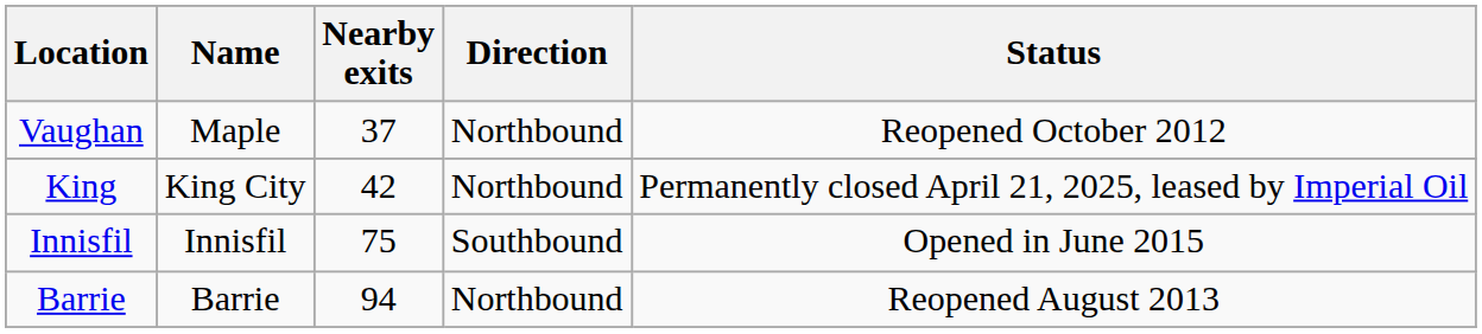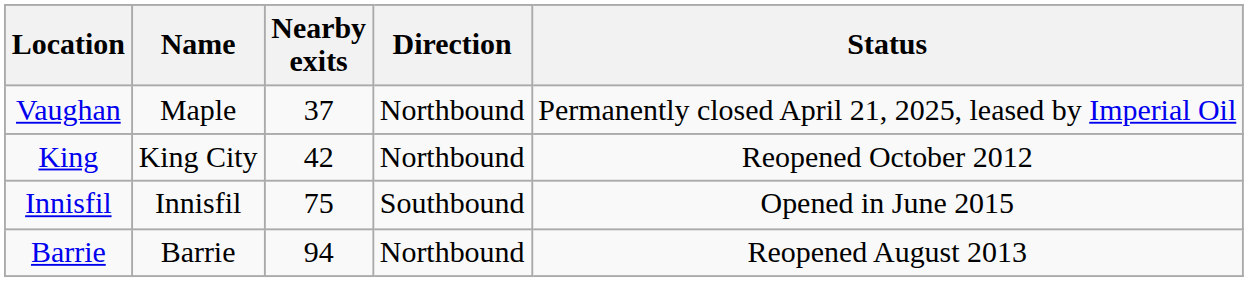Vaughan | Status: Reopened October 2012 -> Permanently closed April 21, 2025, leased by Imperial Oil
King | Status: Permanently closed April 21, 2025, leased by Imperial Oil -> Reopened October 2012
